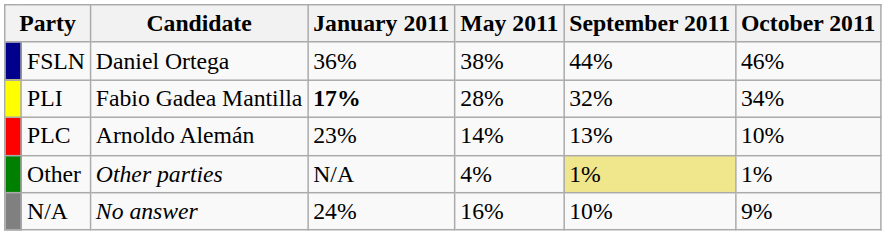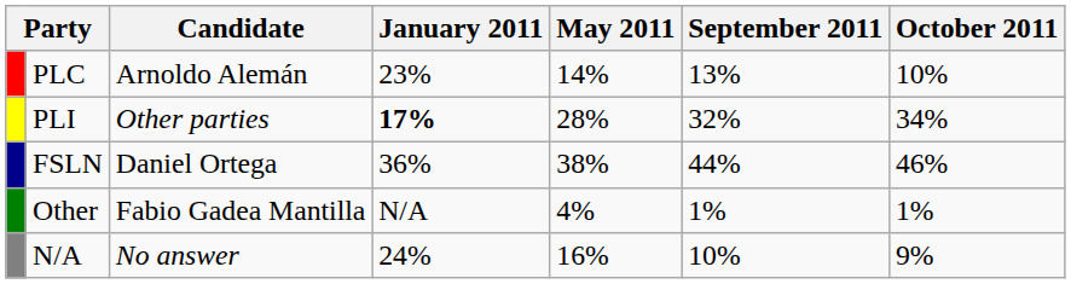rows swapped: FSLN <-> PLC
PLI | Candidate: Fabio Gadea Mantilla -> Other parties
Other | Candidate: Other parties -> Fabio Gadea Mantilla
Other | September 2011: khaki background -> no background
